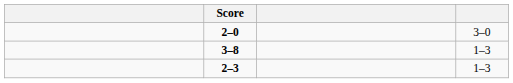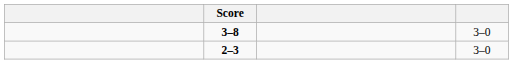- row: 2–0 | 3–0
3–8 | column 4: 1–3 -> 3–0
2–3 | column 4: 1–3 -> 3–0
